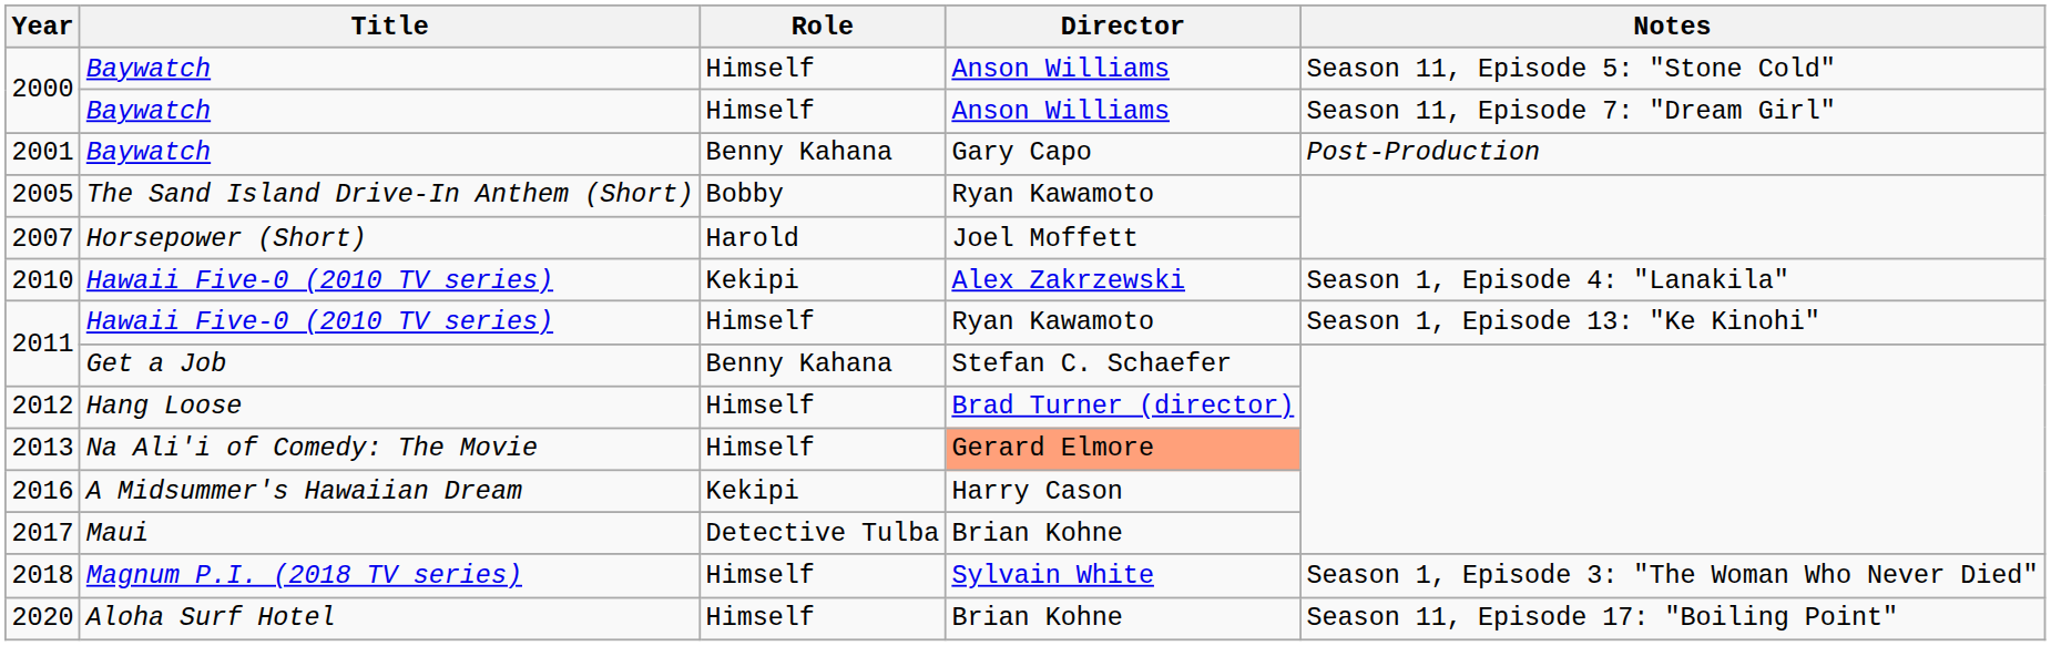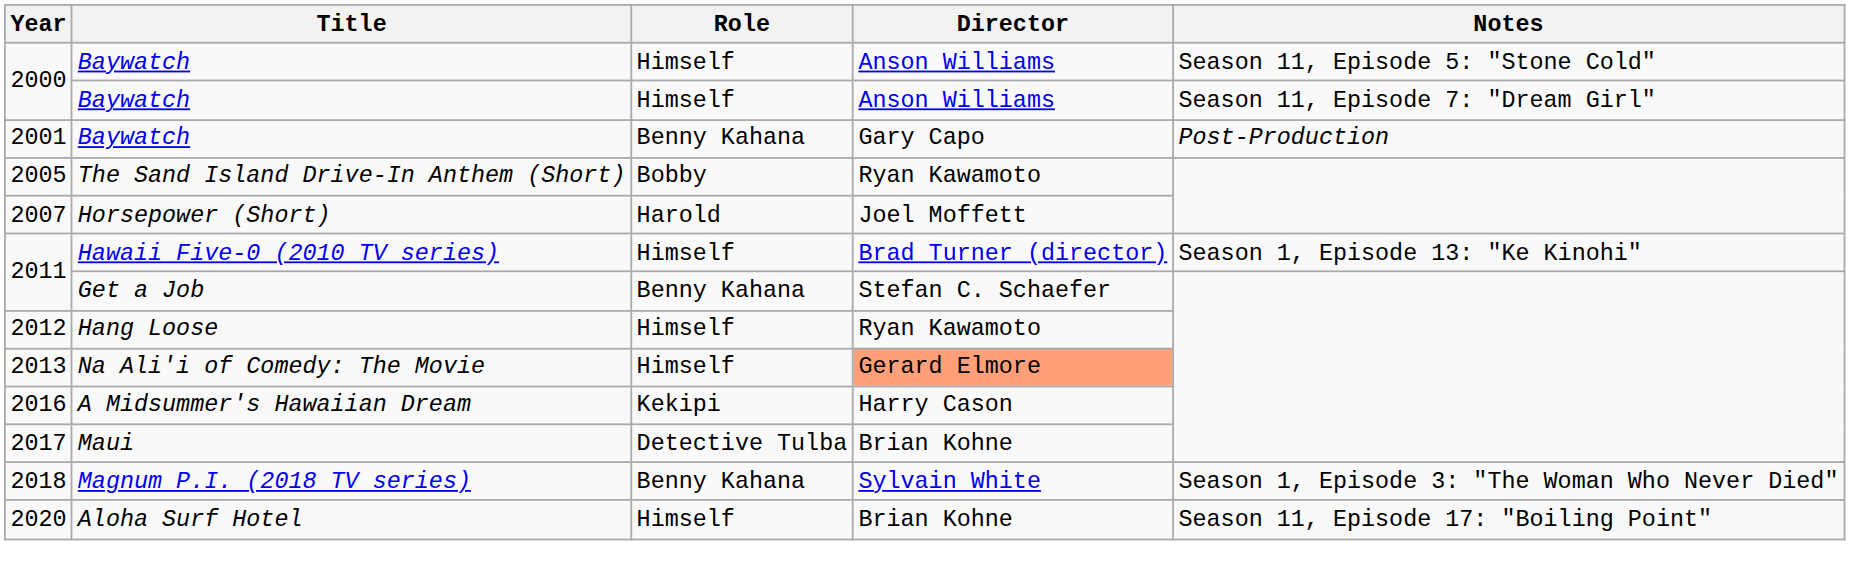- row: 2010 | Hawaii Five-0 (2010 TV series) | Kekipi | Alex Zakrzewski | Season 1, Episode 4: "Lanakila"
2011 / Hawaii Five-0 (2010 TV series) | Director: Ryan Kawamoto -> Brad Turner (director)
2012 | Director: Brad Turner (director) -> Ryan Kawamoto
2018 | Role: Himself -> Benny Kahana
